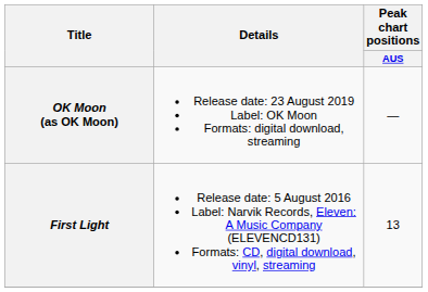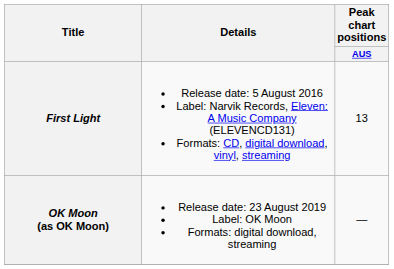rows swapped: First Light <-> OK Moon (as OK Moon)
